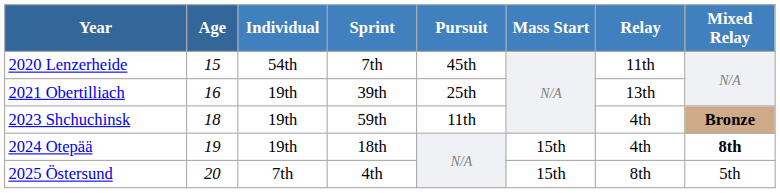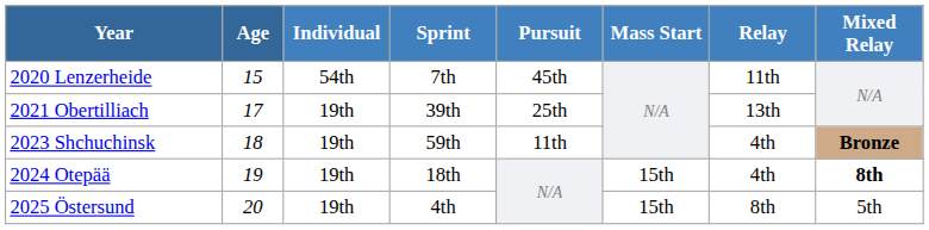2021 Obertilliach | Age: 16 -> 17
2025 Östersund | Individual: 7th -> 19th
